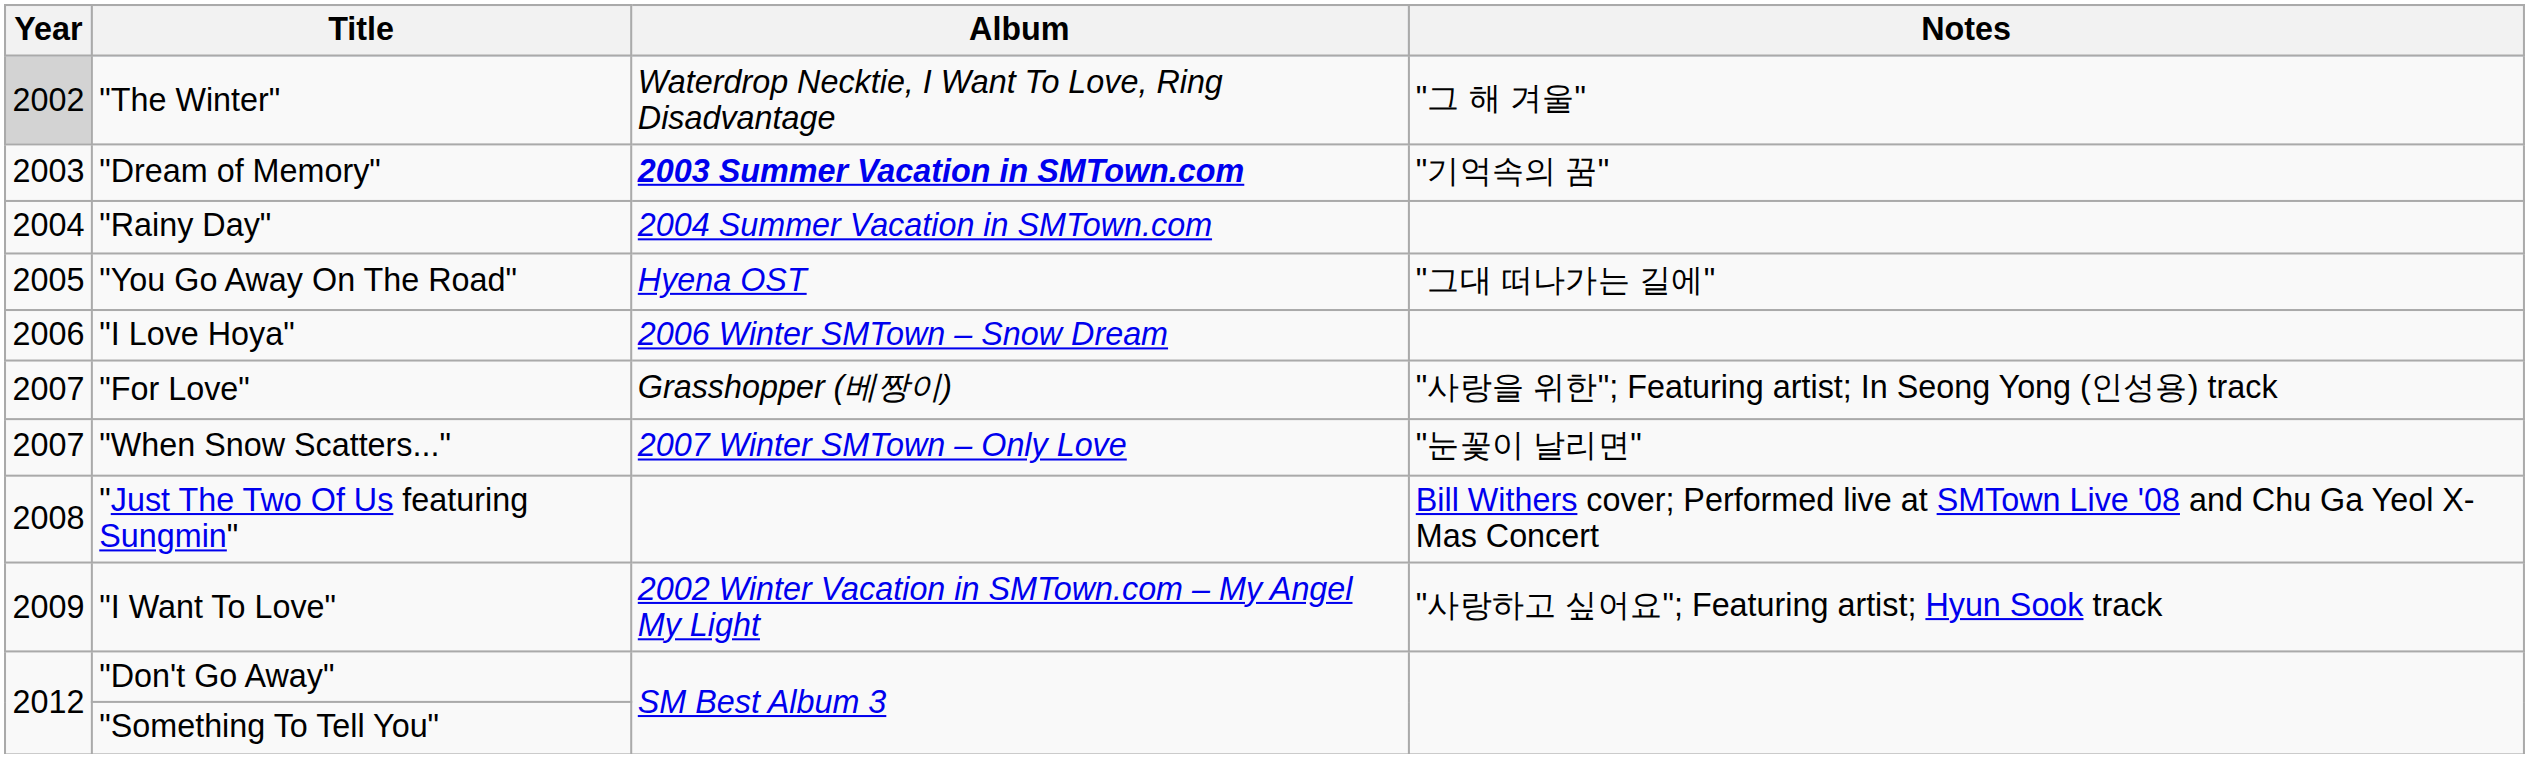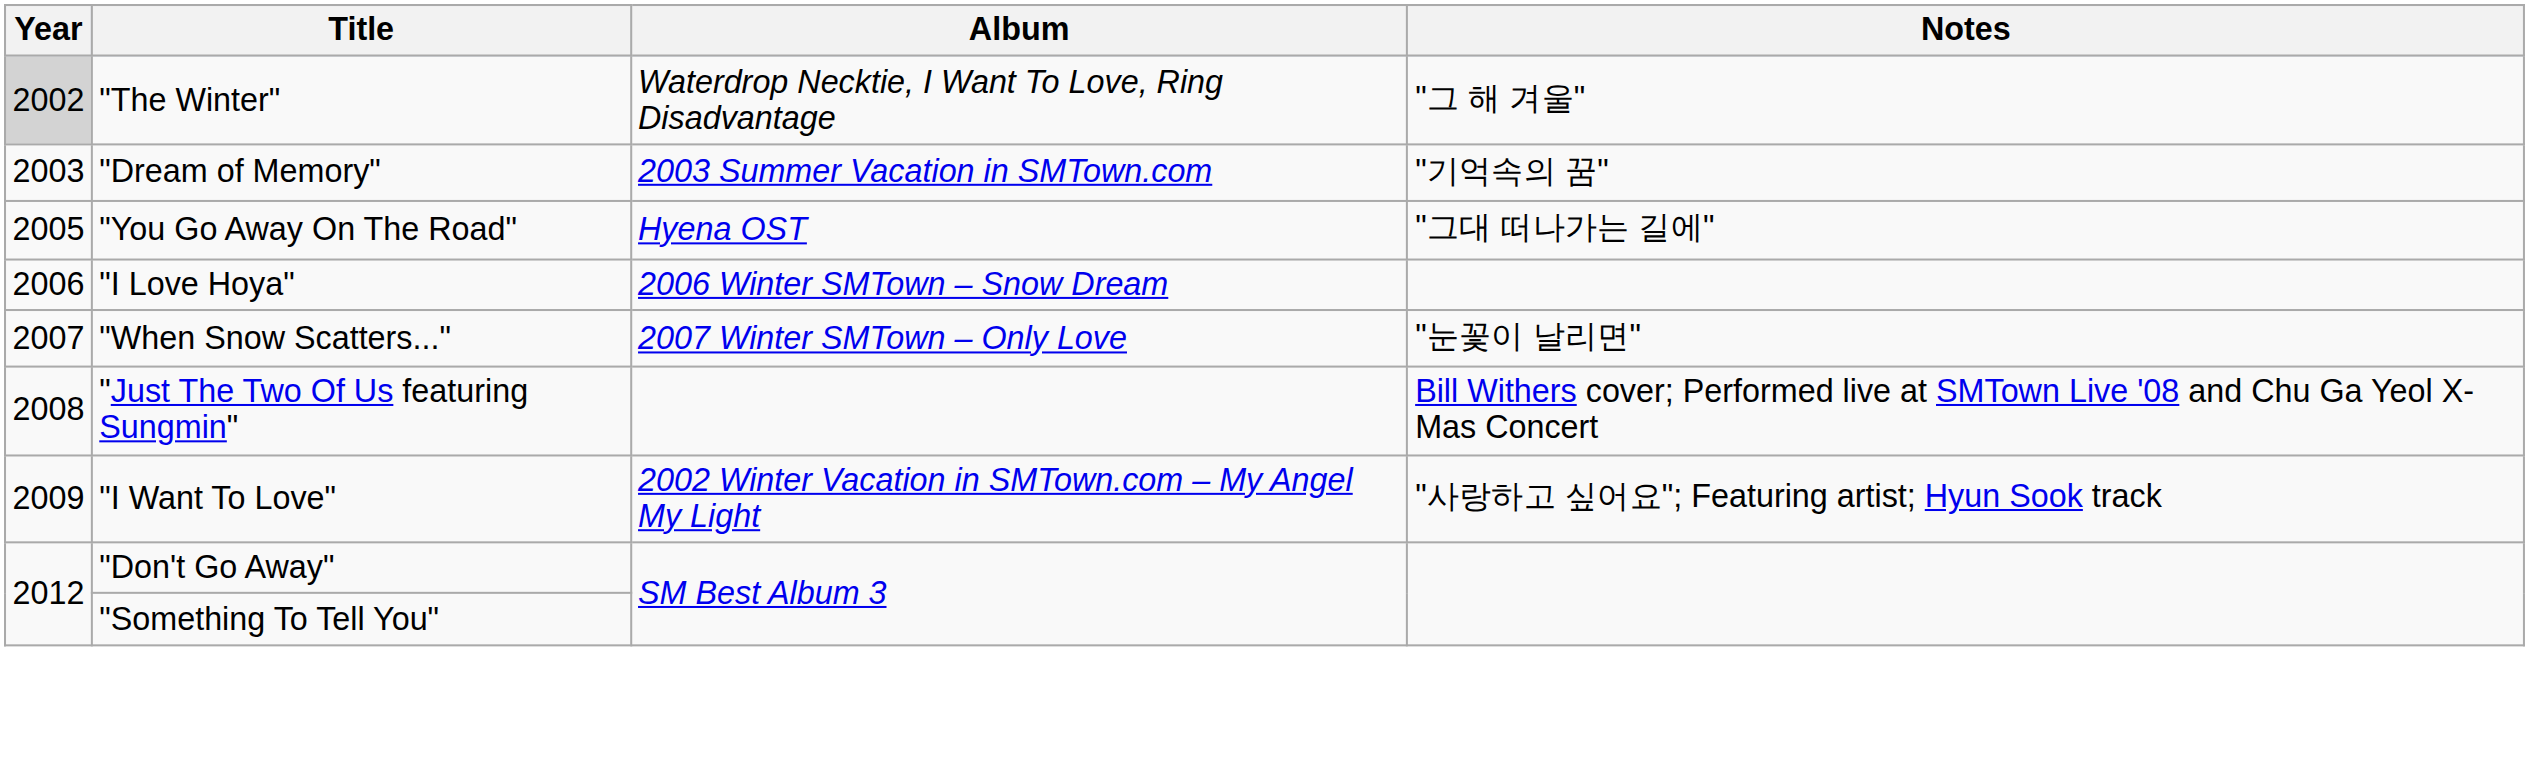"Dream of Memory" | Album: bold -> normal
- row: 2004 | "Rainy Day" | 2004 Summer Vacation in SMTown.com
- row: 2007 | "For Love" | Grasshopper (베짱이) | "사랑을 위한"; Featuring artist; In Seong Yong (인성용) track
